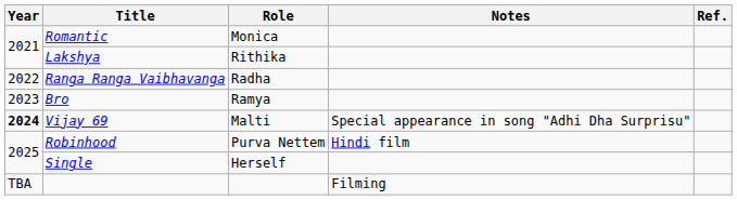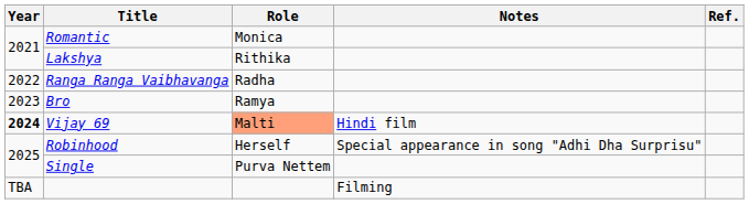Vijay 69 | Role: no background -> lightsalmon background
Vijay 69 | Notes: Special appearance in song "Adhi Dha Surprisu" -> Hindi film
Robinhood | Role: Purva Nettem -> Herself
Robinhood | Notes: Hindi film -> Special appearance in song "Adhi Dha Surprisu"
Single | Role: Herself -> Purva Nettem
